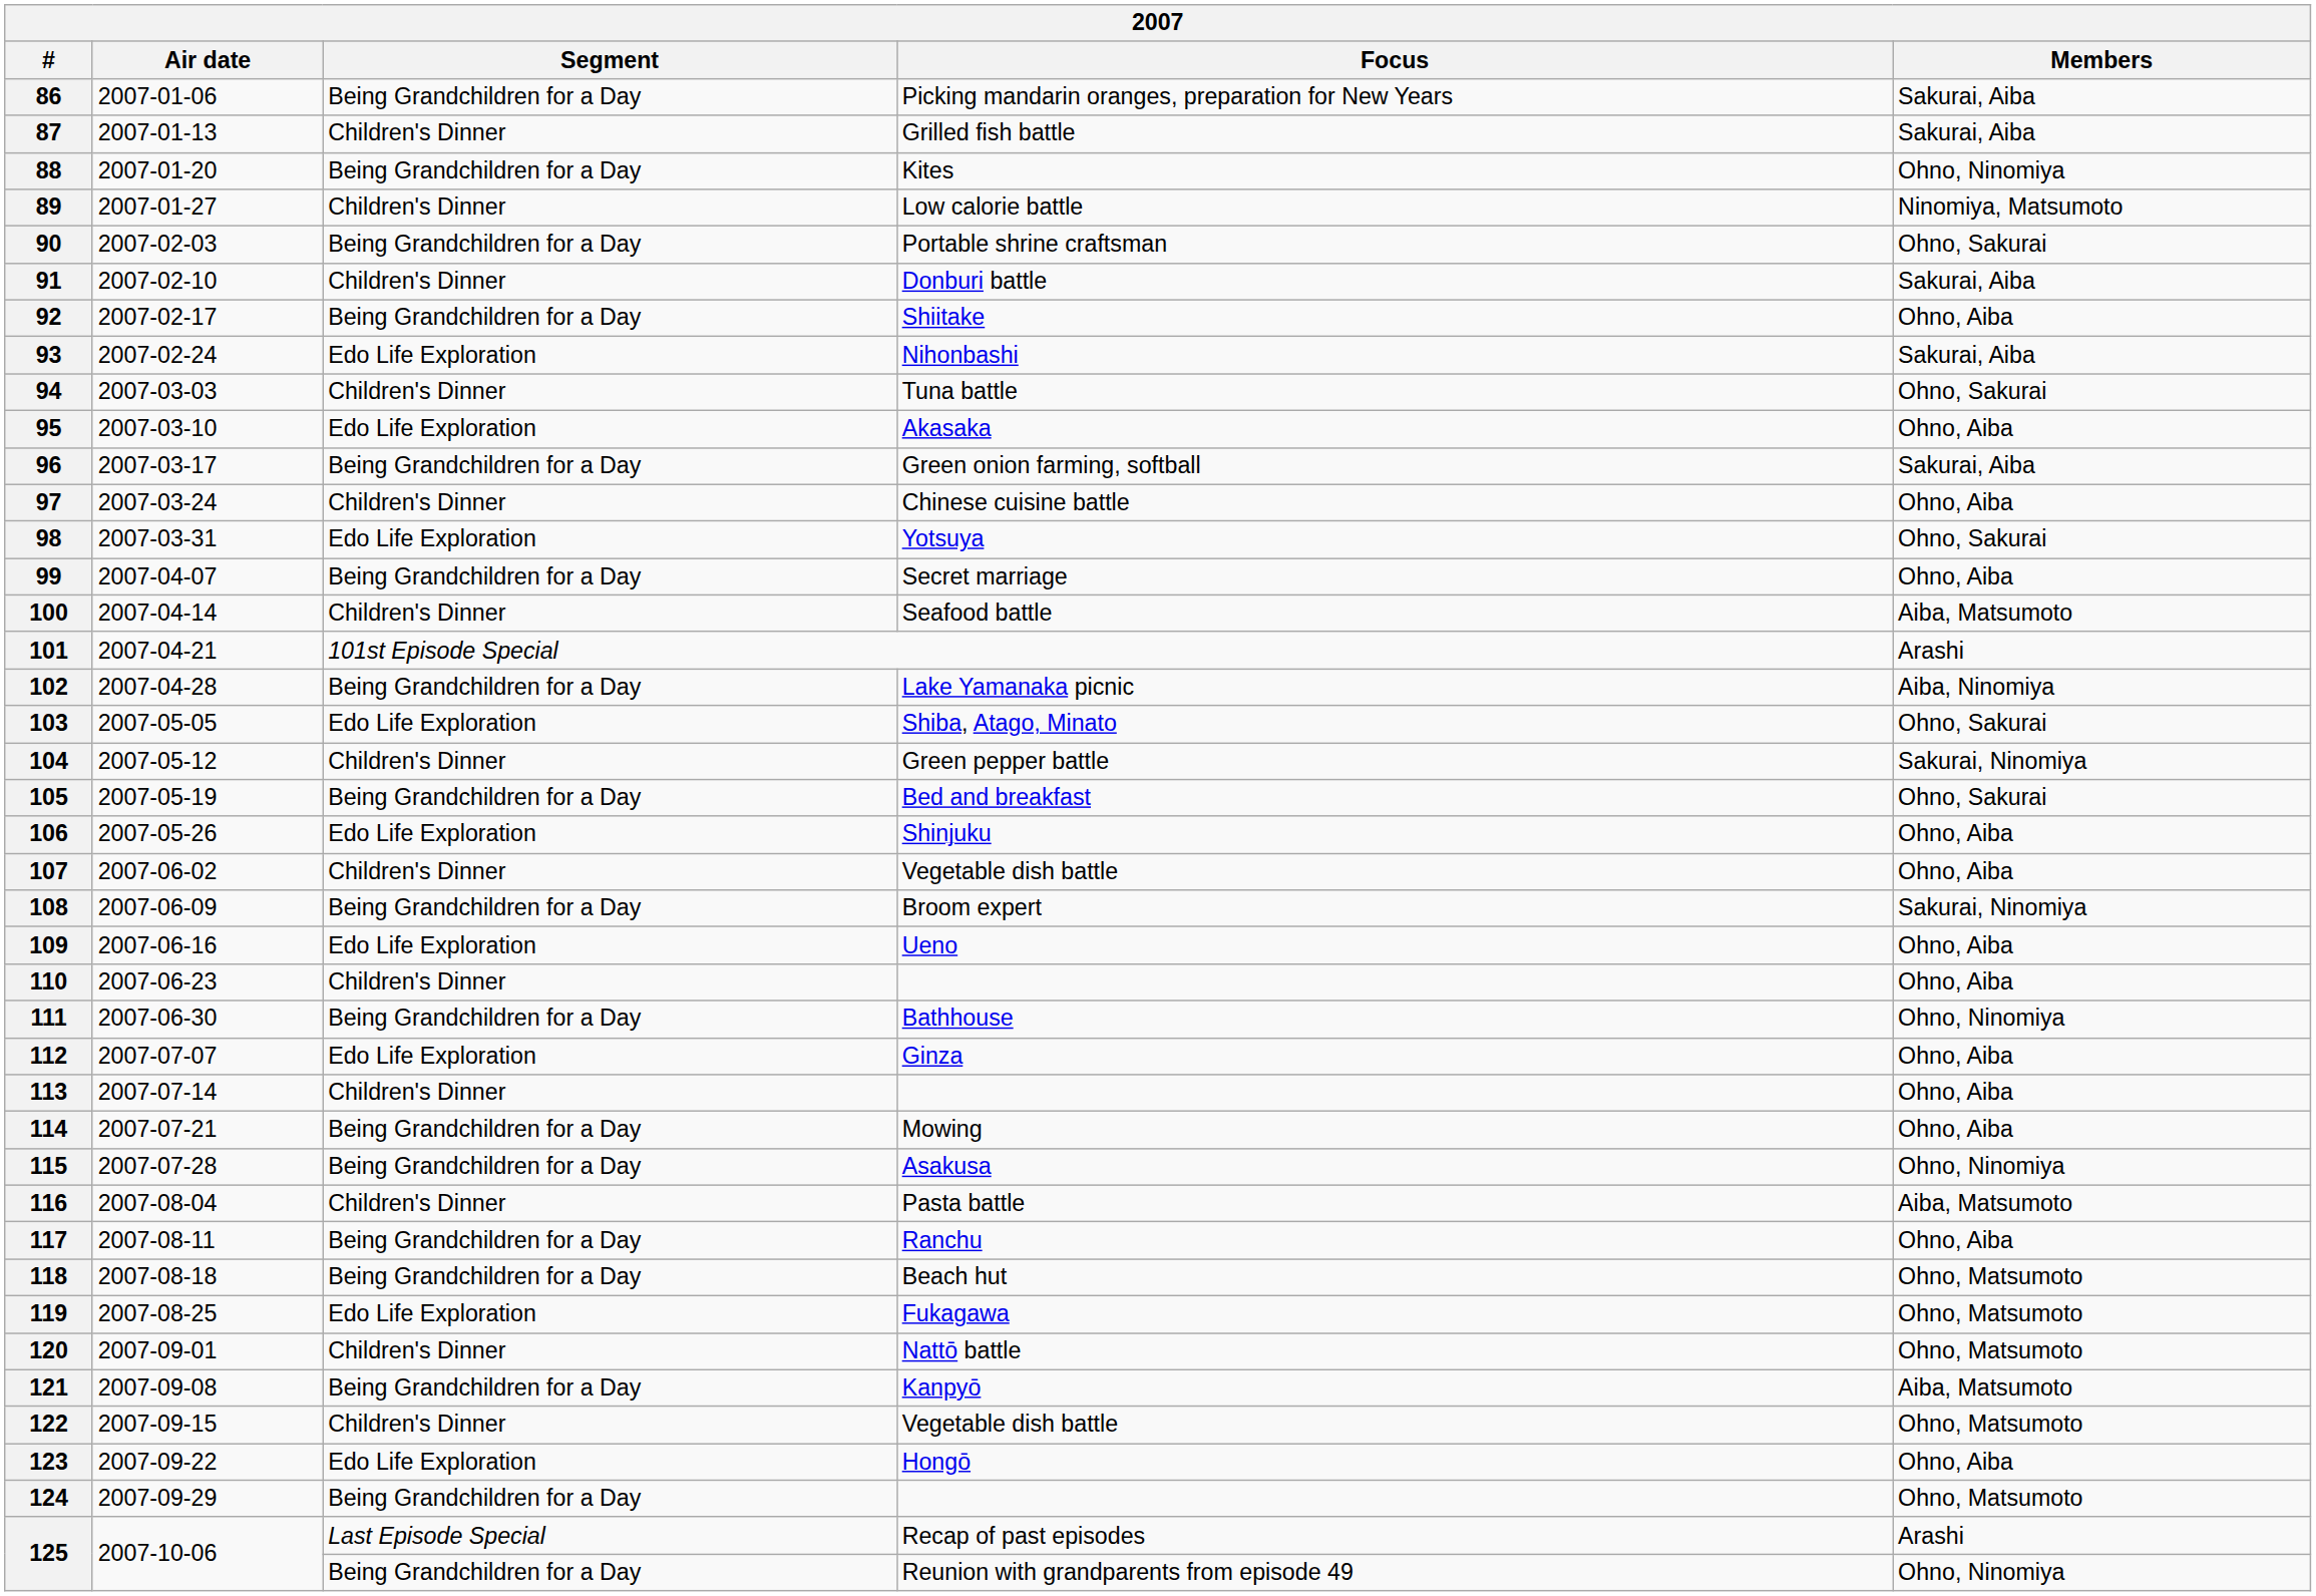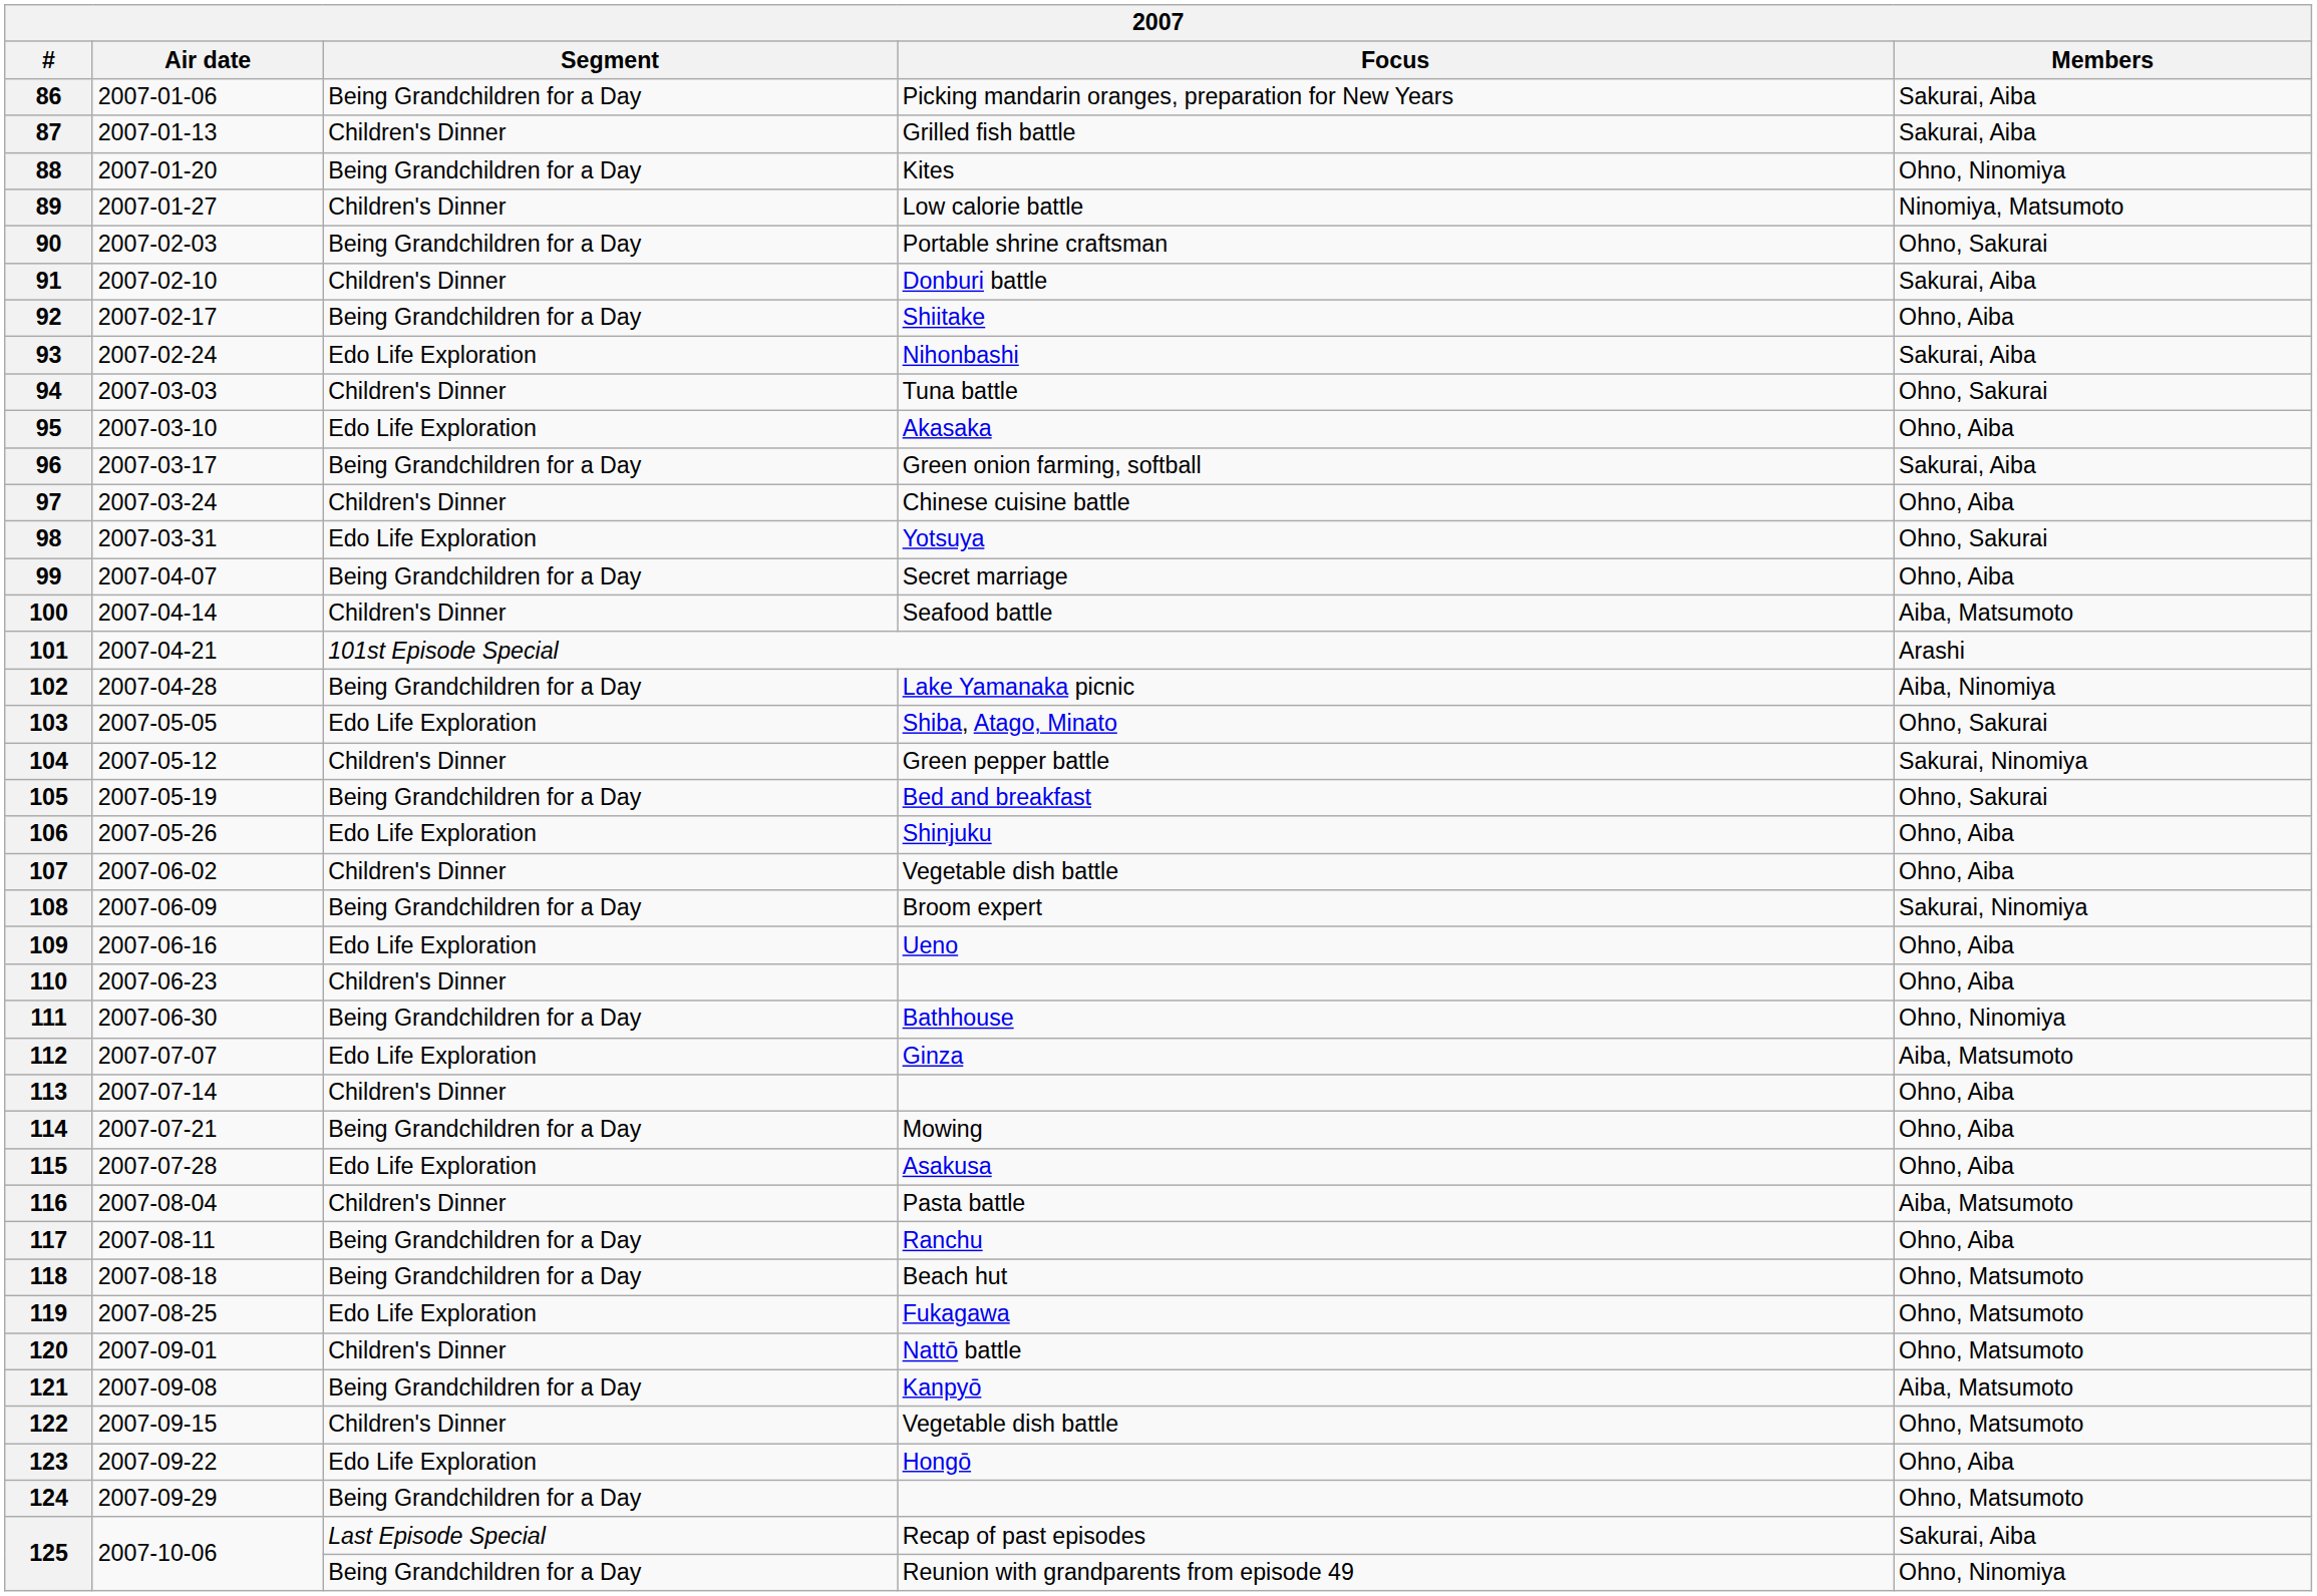112 | Members: Ohno, Aiba -> Aiba, Matsumoto
115 | Segment: Being Grandchildren for a Day -> Edo Life Exploration
115 | Members: Ohno, Ninomiya -> Ohno, Aiba
125 / Recap of past episodes | Members: Arashi -> Sakurai, Aiba
